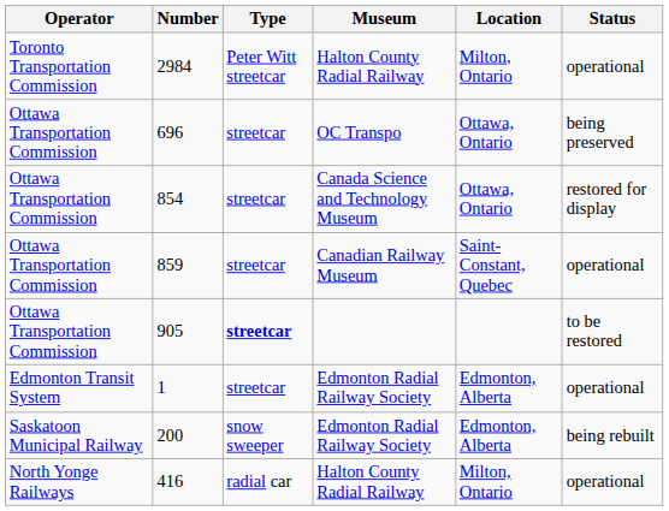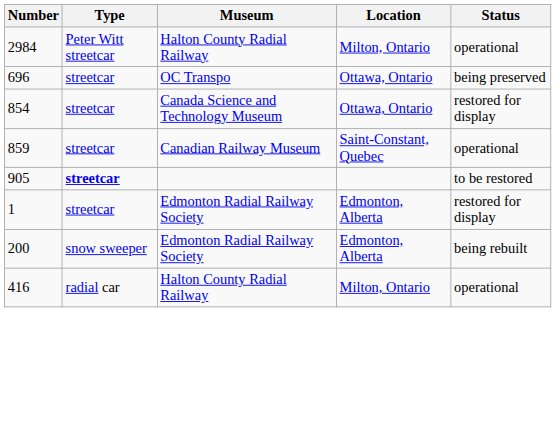- column: Operator | Toronto Transportation Commission | Ottawa Transportation Commission | Ottawa Transportation Commission | Ottawa Transportation Commission | Ottawa Transportation Commission | Edmonton Transit System | Saskatoon Municipal Railway | North Yonge Railways
1 | Status: operational -> restored for display
